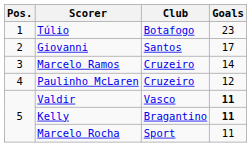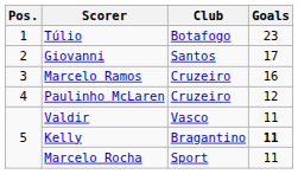Marcelo Ramos | Goals: 14 -> 16
Valdir | Goals: bold -> normal
